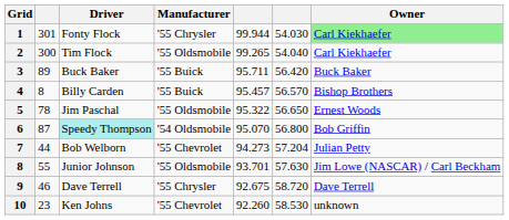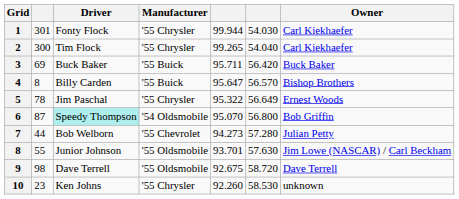1 | Owner: lightgreen background -> no background
2 | Manufacturer: '55 Oldsmobile -> '55 Chrysler
3 | column 2: 89 -> 69
4 | column 5: 95.457 -> 95.647
5 | Manufacturer: '55 Oldsmobile -> '55 Chrysler
5 | column 6: 56.650 -> 56.649
7 | column 6: 57.204 -> 57.280
9 | column 2: 46 -> 98
9 | Manufacturer: '55 Chrysler -> '55 Oldsmobile
10 | Manufacturer: '55 Chevrolet -> '55 Chrysler
